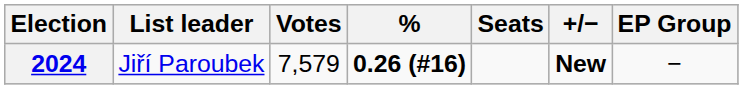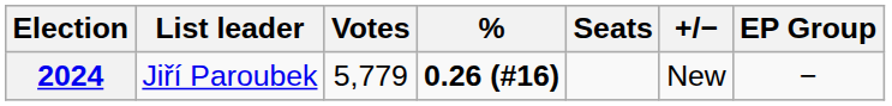2024 | Votes: 7,579 -> 5,779
2024 | +/−: bold -> normal
